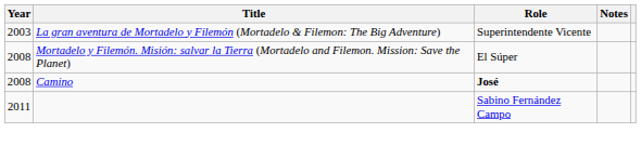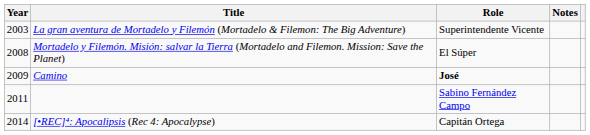Camino | Year: 2008 -> 2009
+ row: 2014 | [•REC]⁴: Apocalipsis (Rec 4: Apocalypse) | Capitán Ortega
